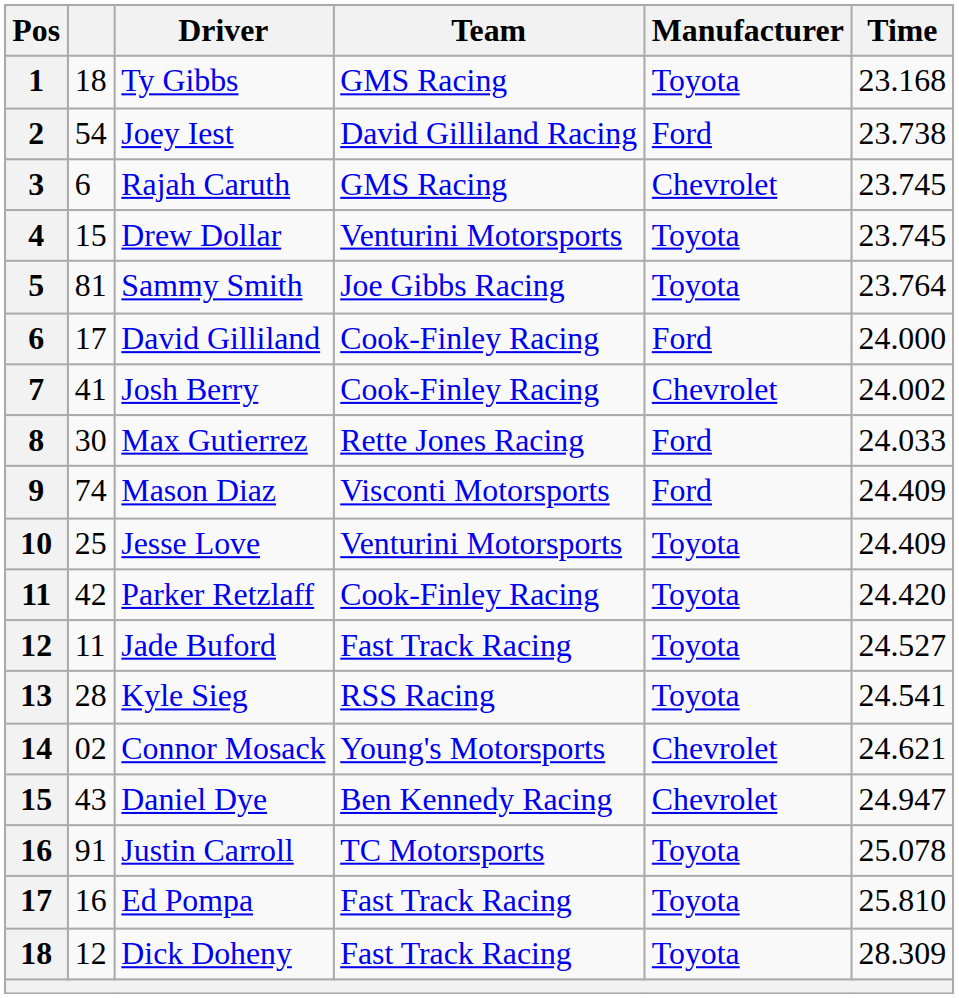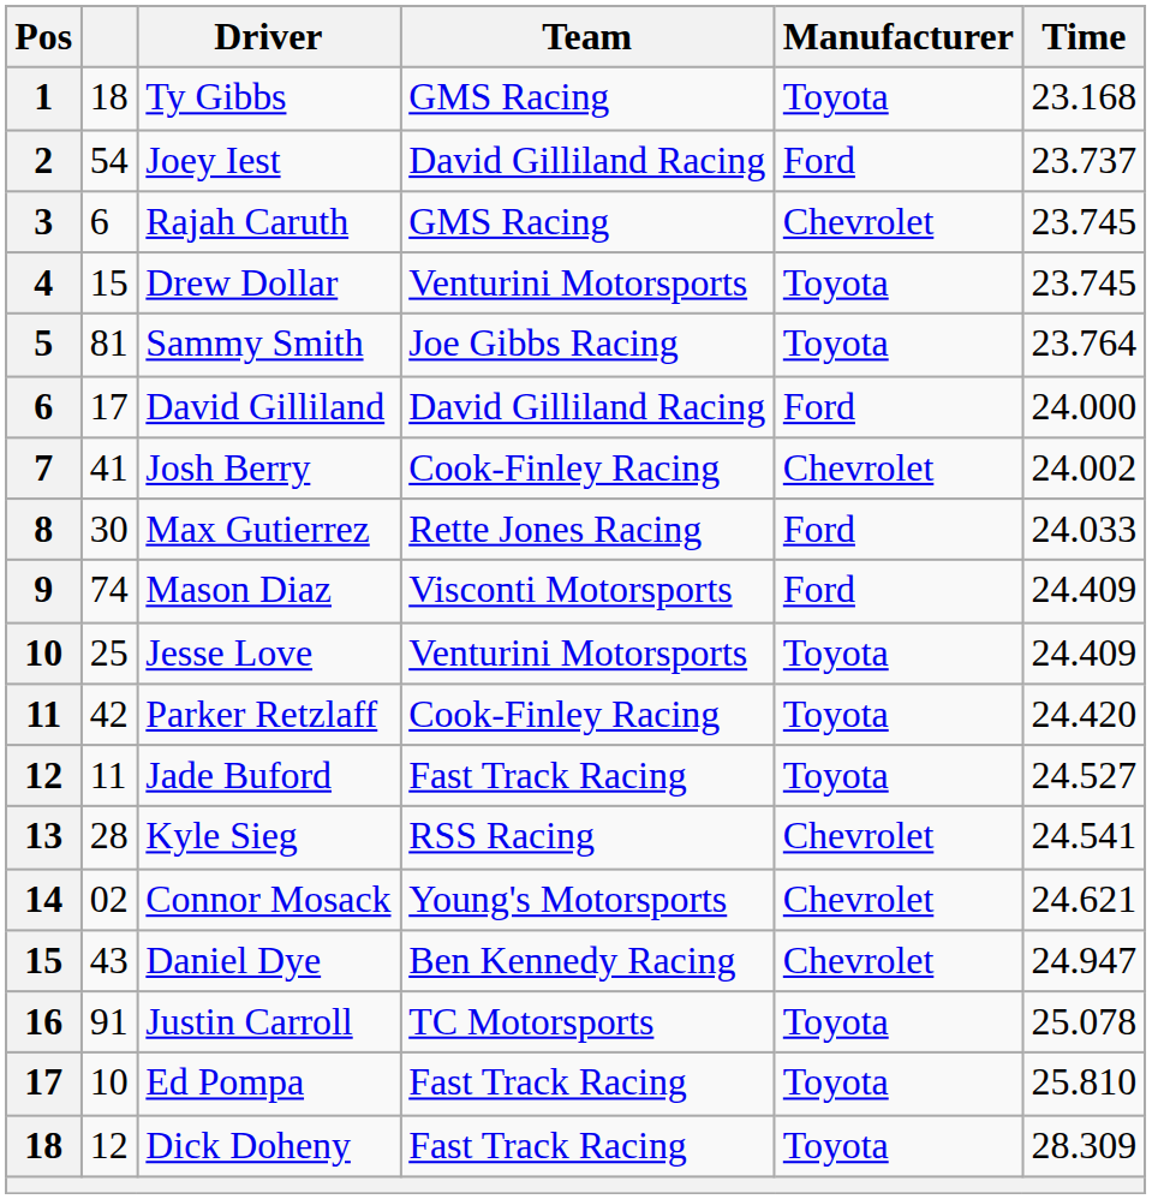Joey Iest | Time: 23.738 -> 23.737
David Gilliland | Team: Cook-Finley Racing -> David Gilliland Racing
Kyle Sieg | Manufacturer: Toyota -> Chevrolet
Ed Pompa | column 2: 16 -> 10
